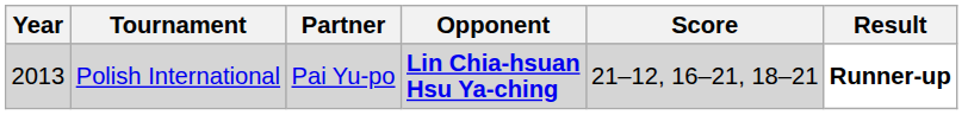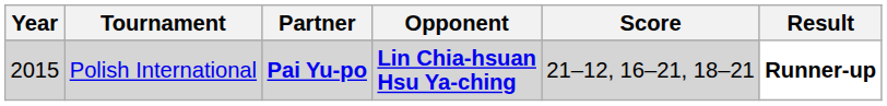Polish International | Year: 2013 -> 2015
Polish International | Partner: normal -> bold
